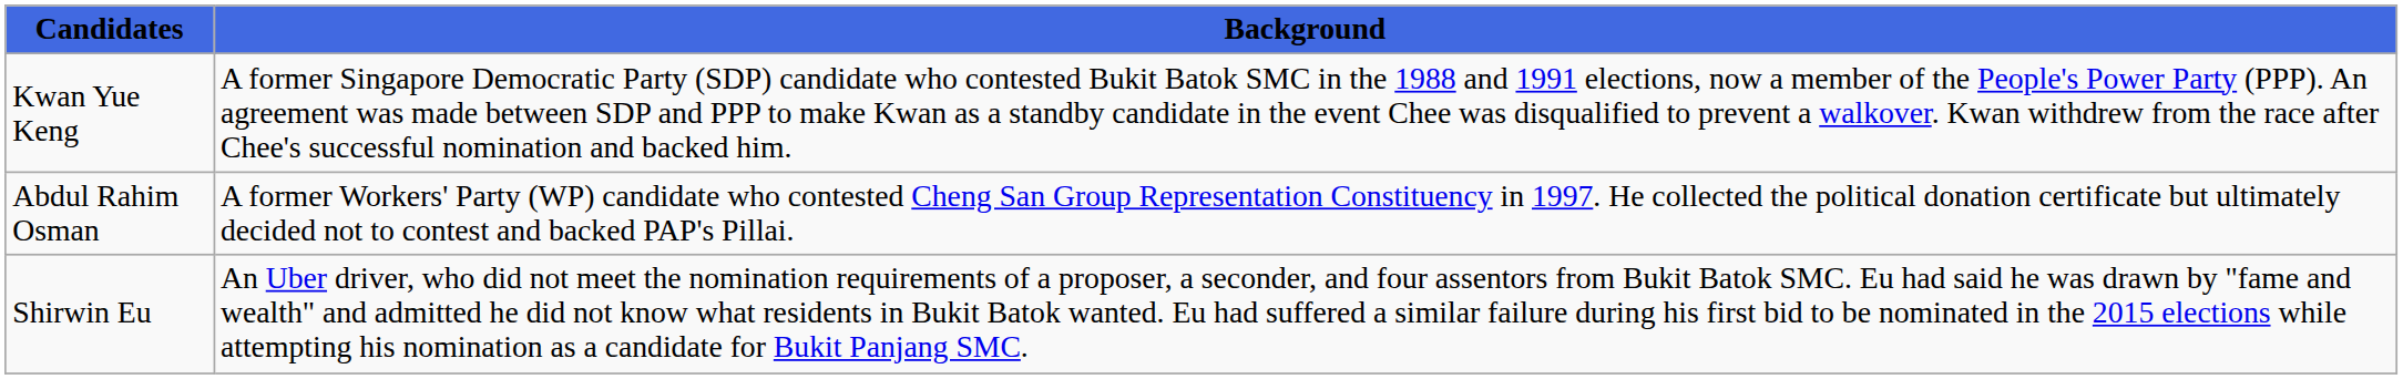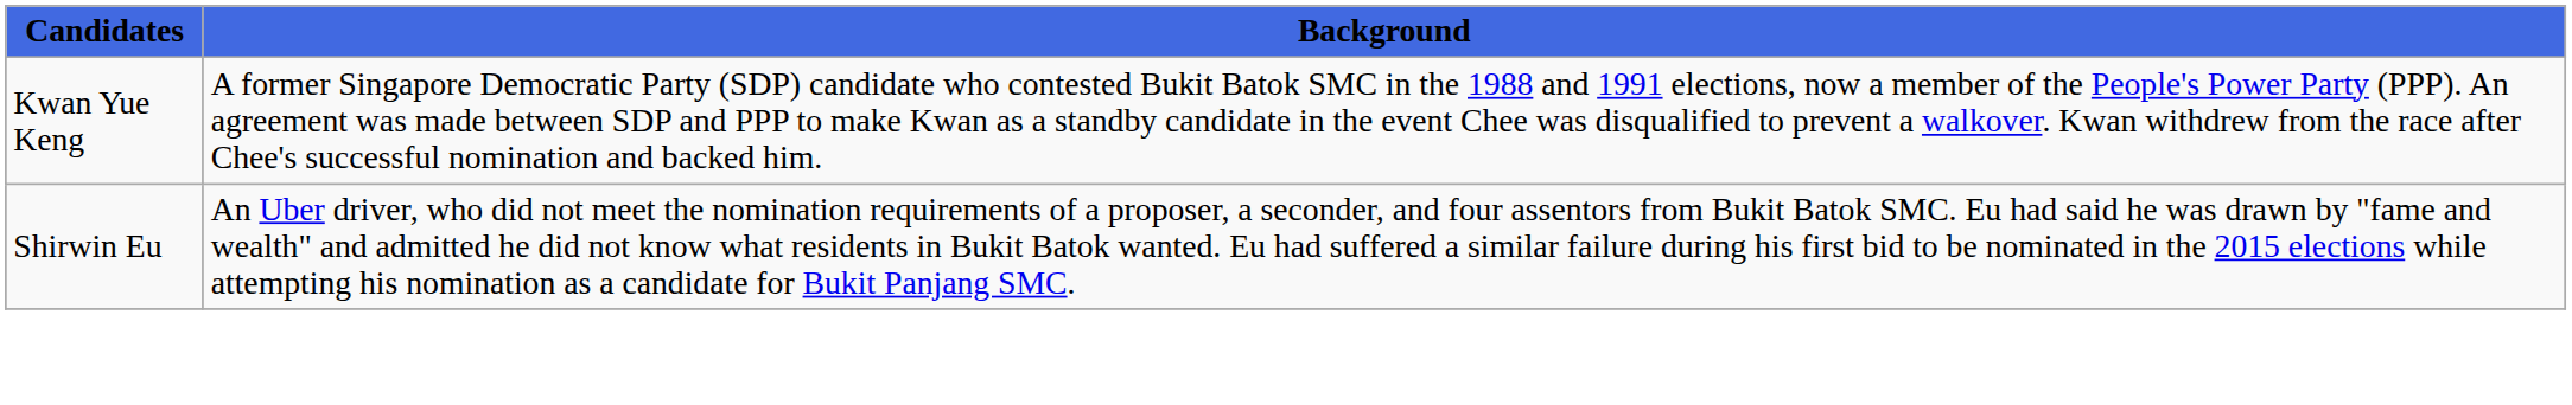- row: Abdul Rahim Osman | A former Workers' Party (WP) candidate who contested Cheng San Group Representation Constituency in 1997. He collected the political donation certificate but ultimately decided not to contest and backed PAP's Pillai.
